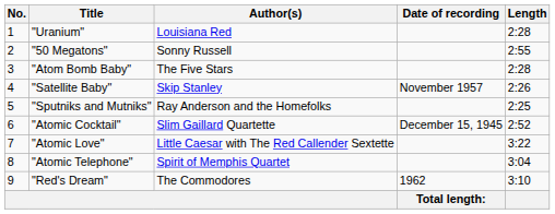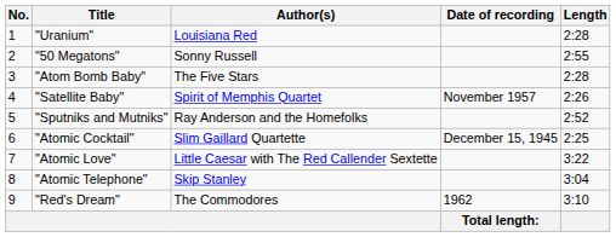"Satellite Baby" | Author(s): Skip Stanley -> Spirit of Memphis Quartet
"Sputniks and Mutniks" | Length: 2:25 -> 2:52
"Atomic Cocktail" | Length: 2:52 -> 2:25
"Atomic Telephone" | Author(s): Spirit of Memphis Quartet -> Skip Stanley
